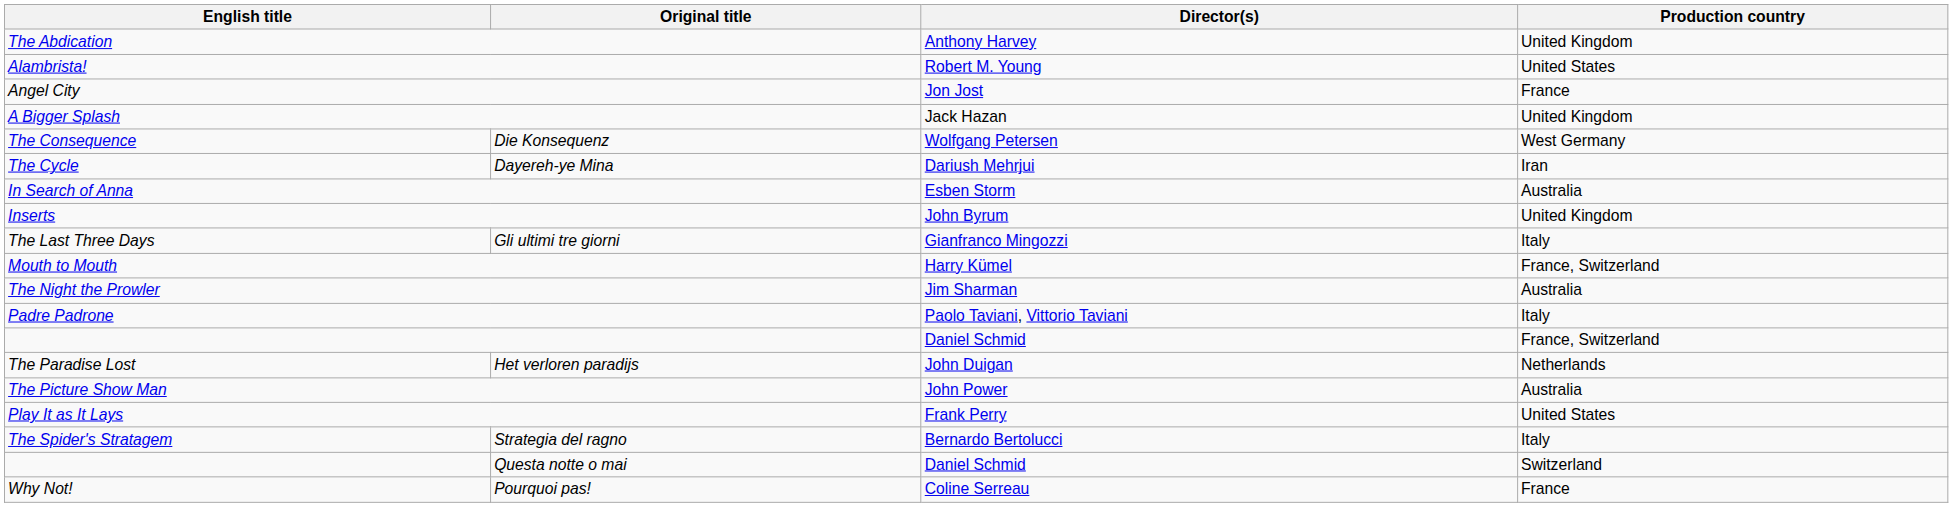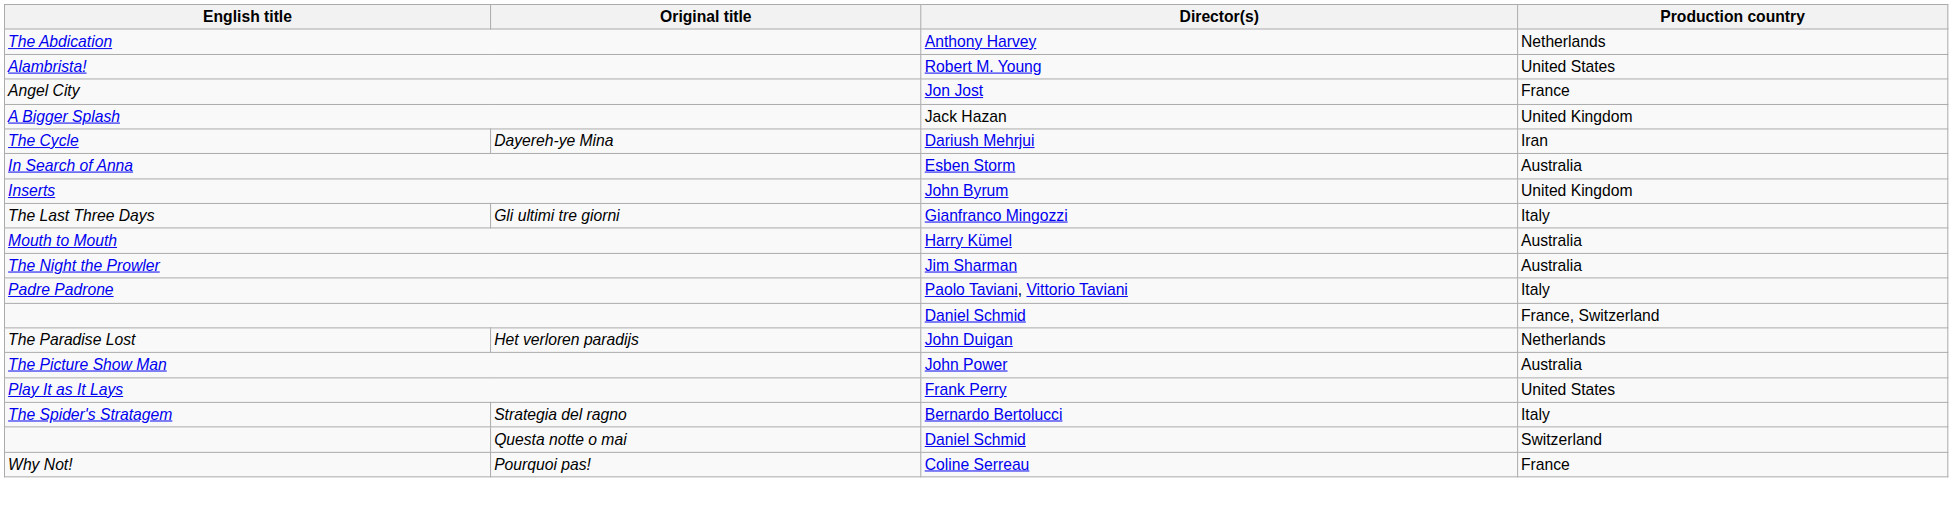The Abdication | Production country: United Kingdom -> Netherlands
- row: The Consequence | Die Konsequenz | Wolfgang Petersen | West Germany
Mouth to Mouth | Production country: France, Switzerland -> Australia
